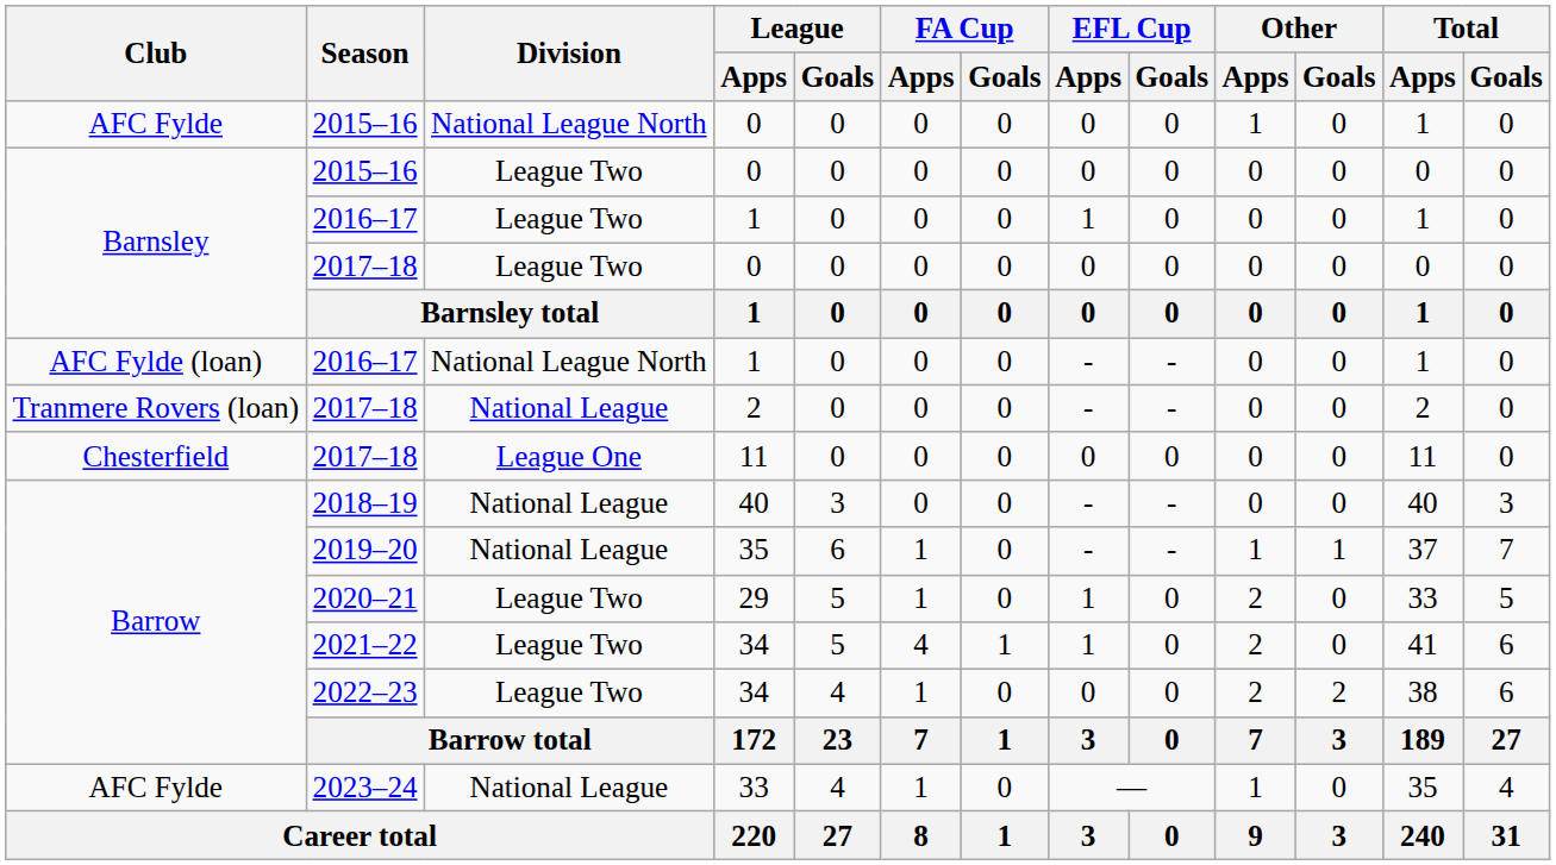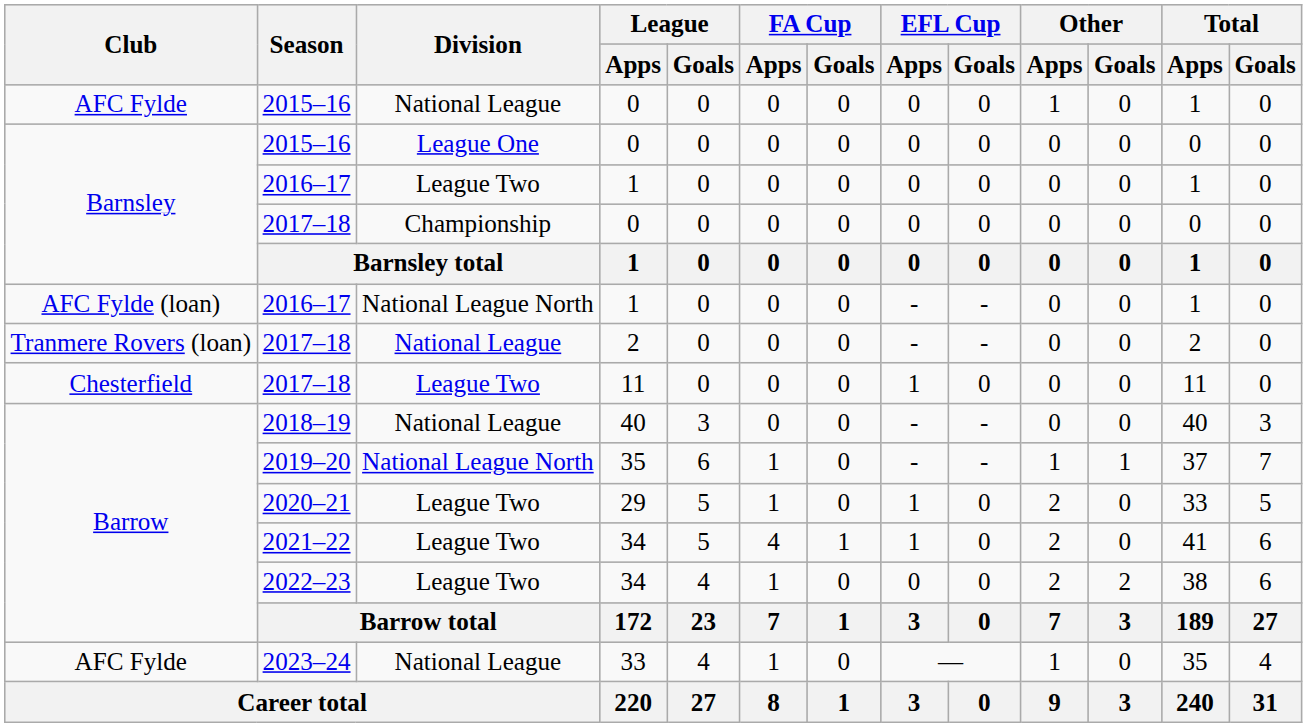AFC Fylde / 2015–16 | Division: National League North -> National League
Barnsley / 2015–16 | Division: League Two -> League One
Barnsley / 2016–17 | EFL Cup / Apps: 1 -> 0
Barnsley / 2017–18 | Division: League Two -> Championship
Chesterfield / 2017–18 | Division: League One -> League Two
Chesterfield / 2017–18 | EFL Cup / Apps: 0 -> 1
2019–20 | Division: National League -> National League North
